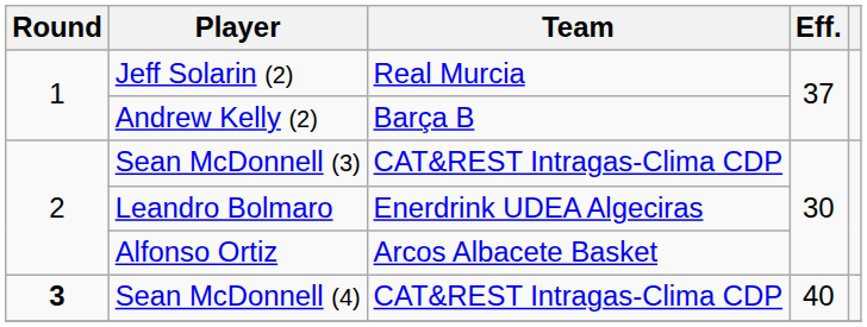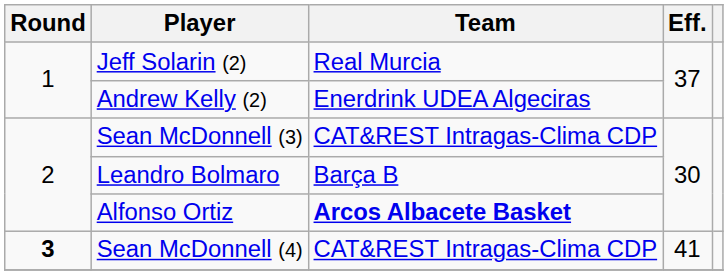Andrew Kelly (2) | Team: Barça B -> Enerdrink UDEA Algeciras
Leandro Bolmaro | Team: Enerdrink UDEA Algeciras -> Barça B
Alfonso Ortiz | Team: normal -> bold
Sean McDonnell (4) | Eff.: 40 -> 41
